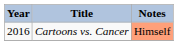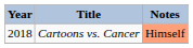Cartoons vs. Cancer | Year: 2016 -> 2018
